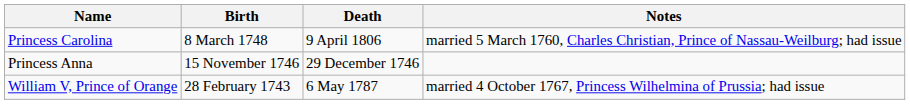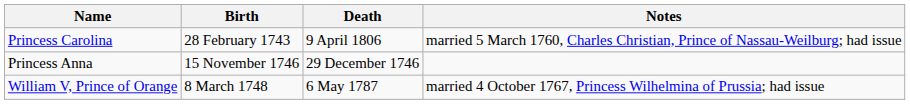Princess Carolina | Birth: 8 March 1748 -> 28 February 1743
William V, Prince of Orange | Birth: 28 February 1743 -> 8 March 1748
